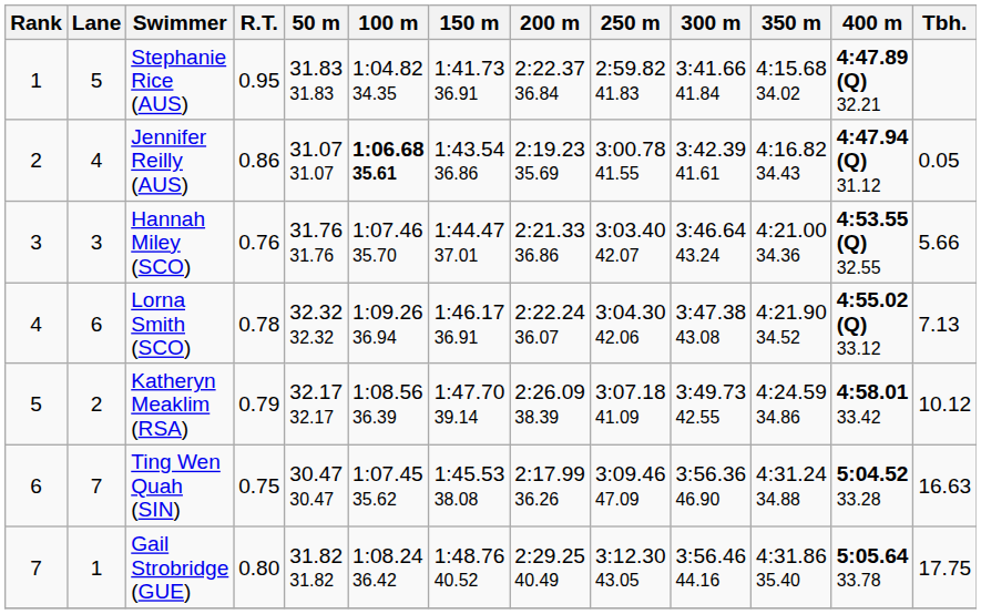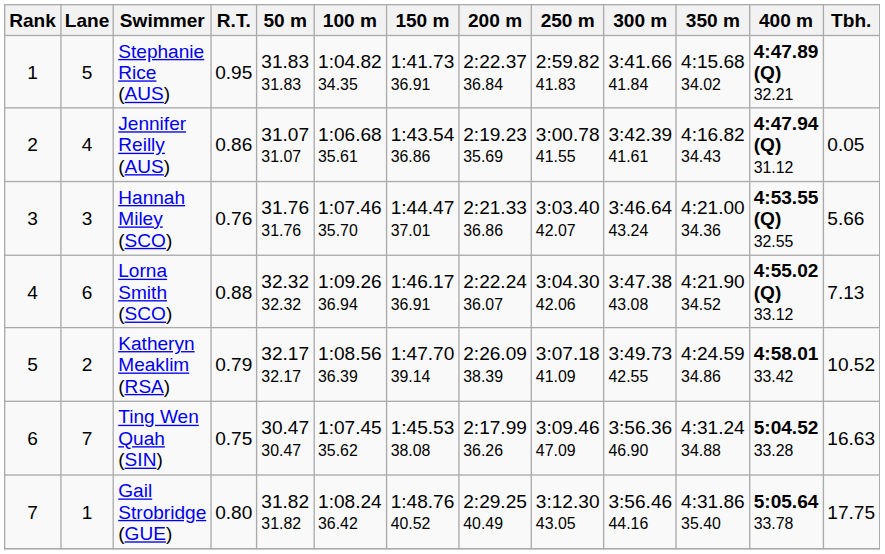Jennifer Reilly (AUS) | 100 m: bold -> normal
Lorna Smith (SCO) | R.T.: 0.78 -> 0.88
Katheryn Meaklim (RSA) | Tbh.: 10.12 -> 10.52
